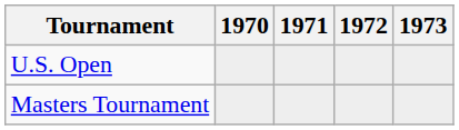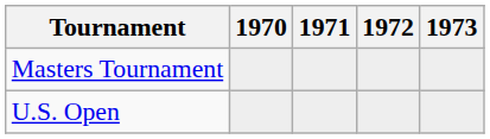rows swapped: Masters Tournament <-> U.S. Open
